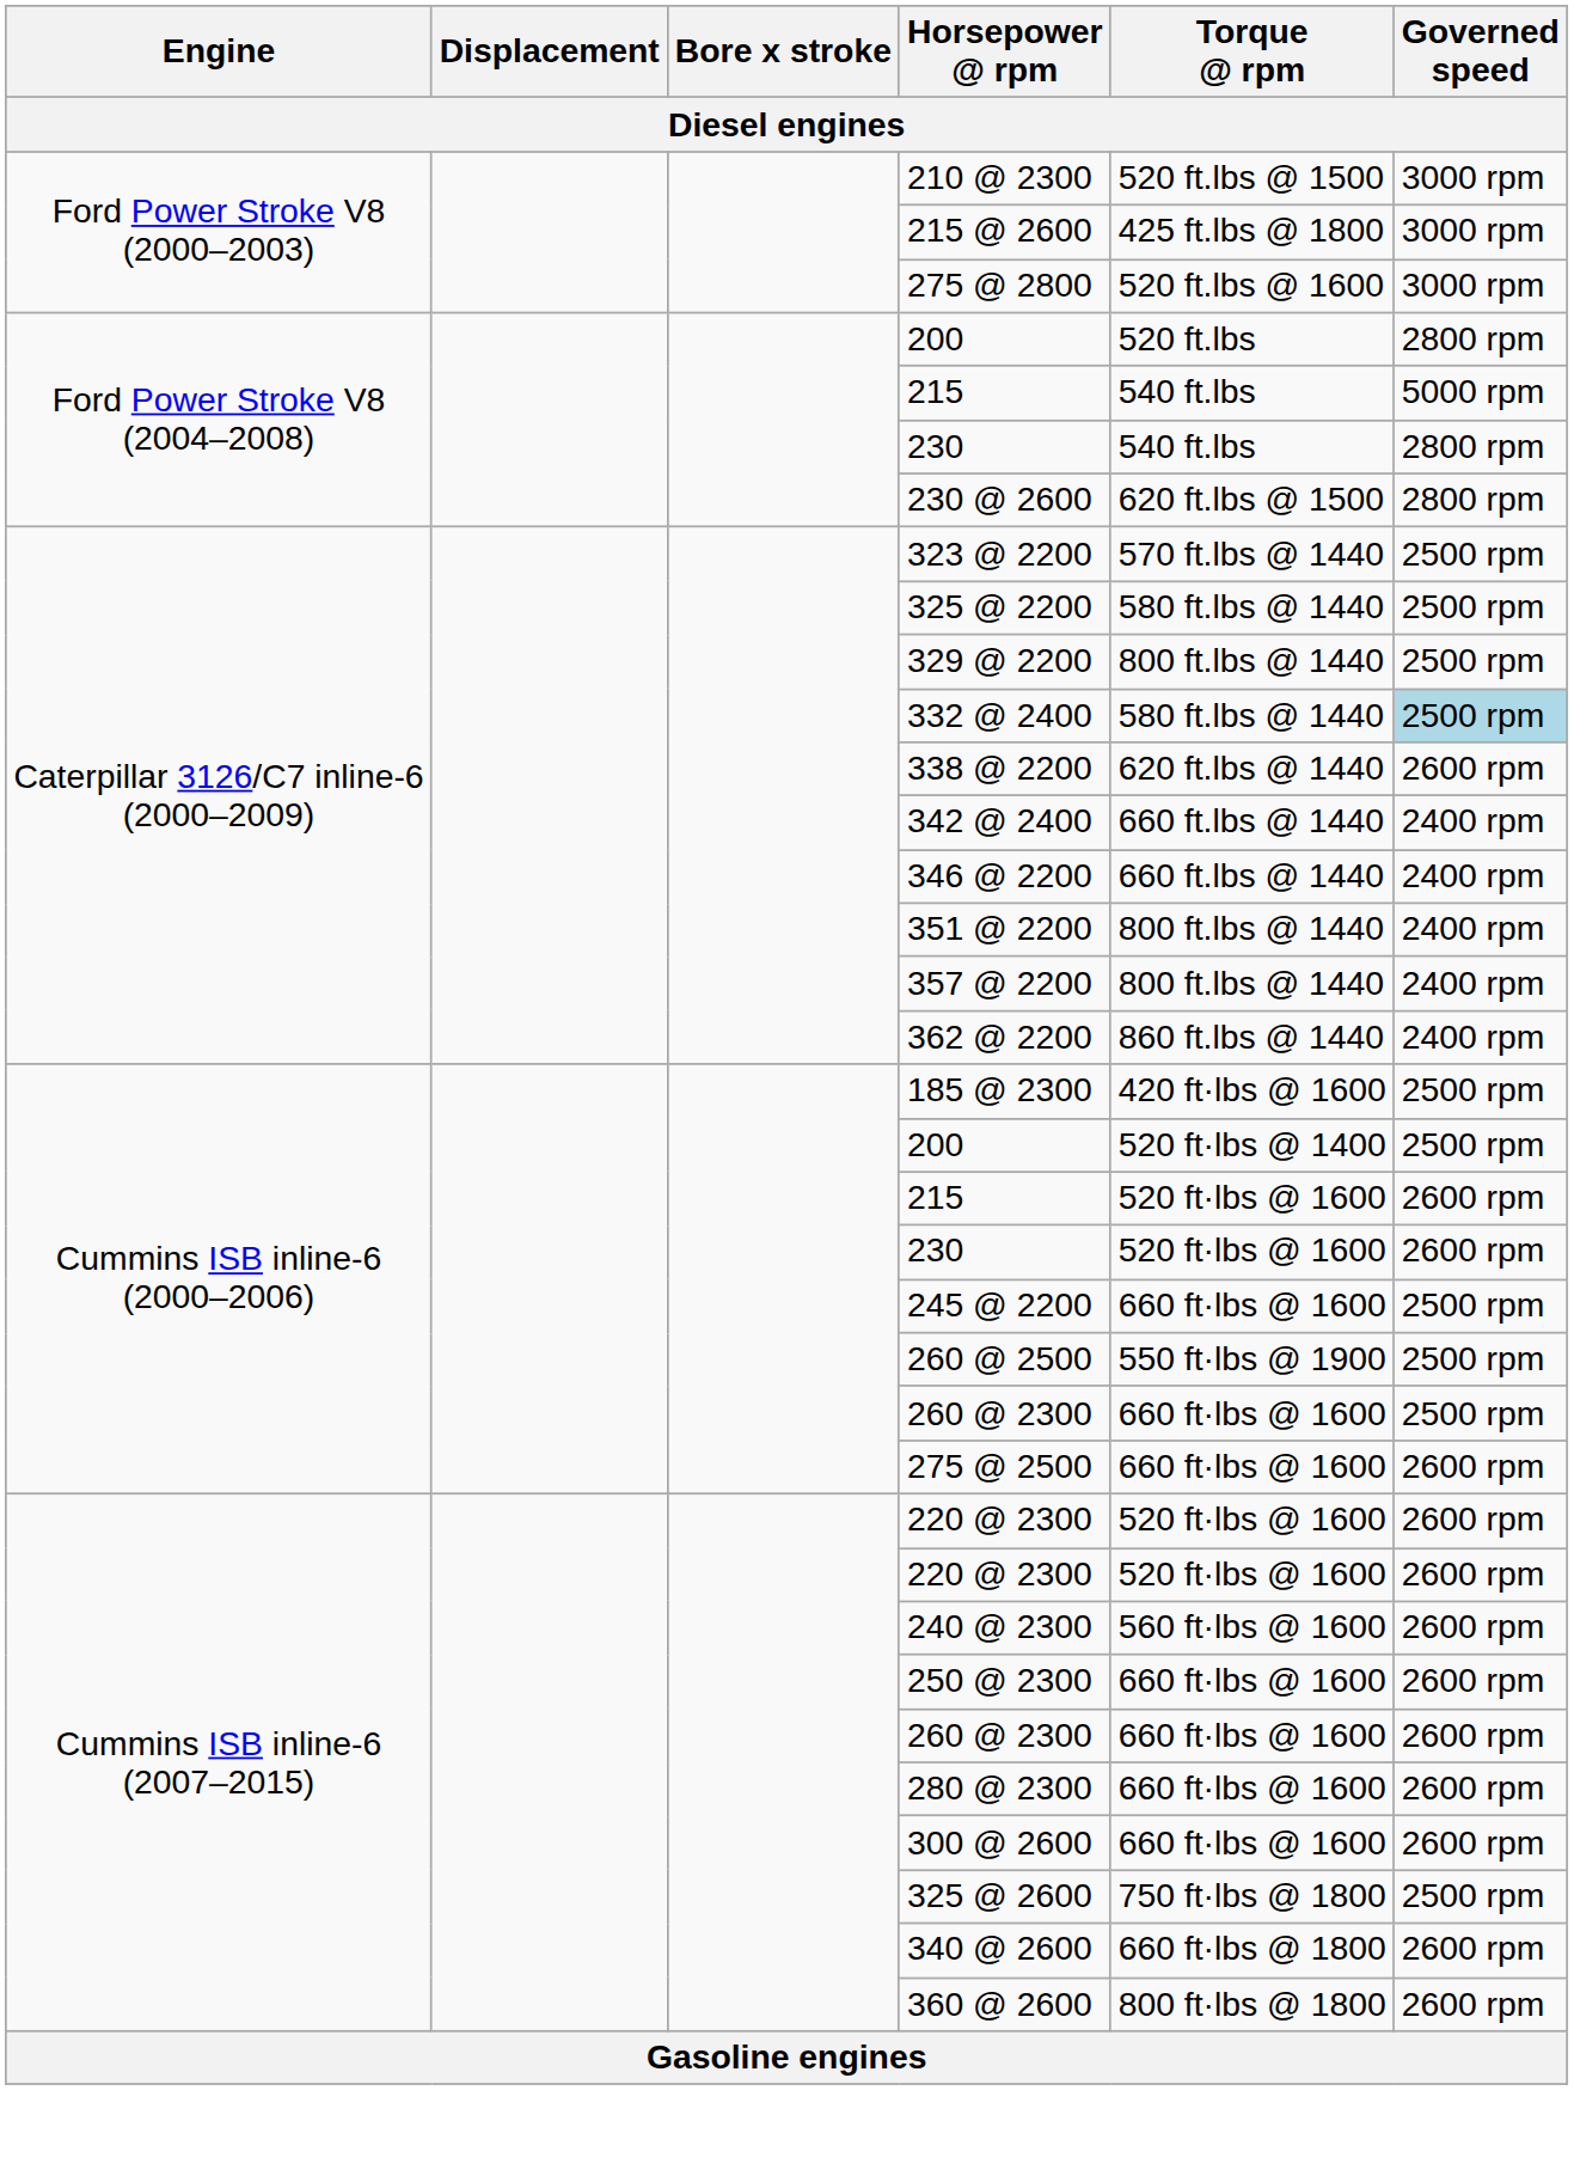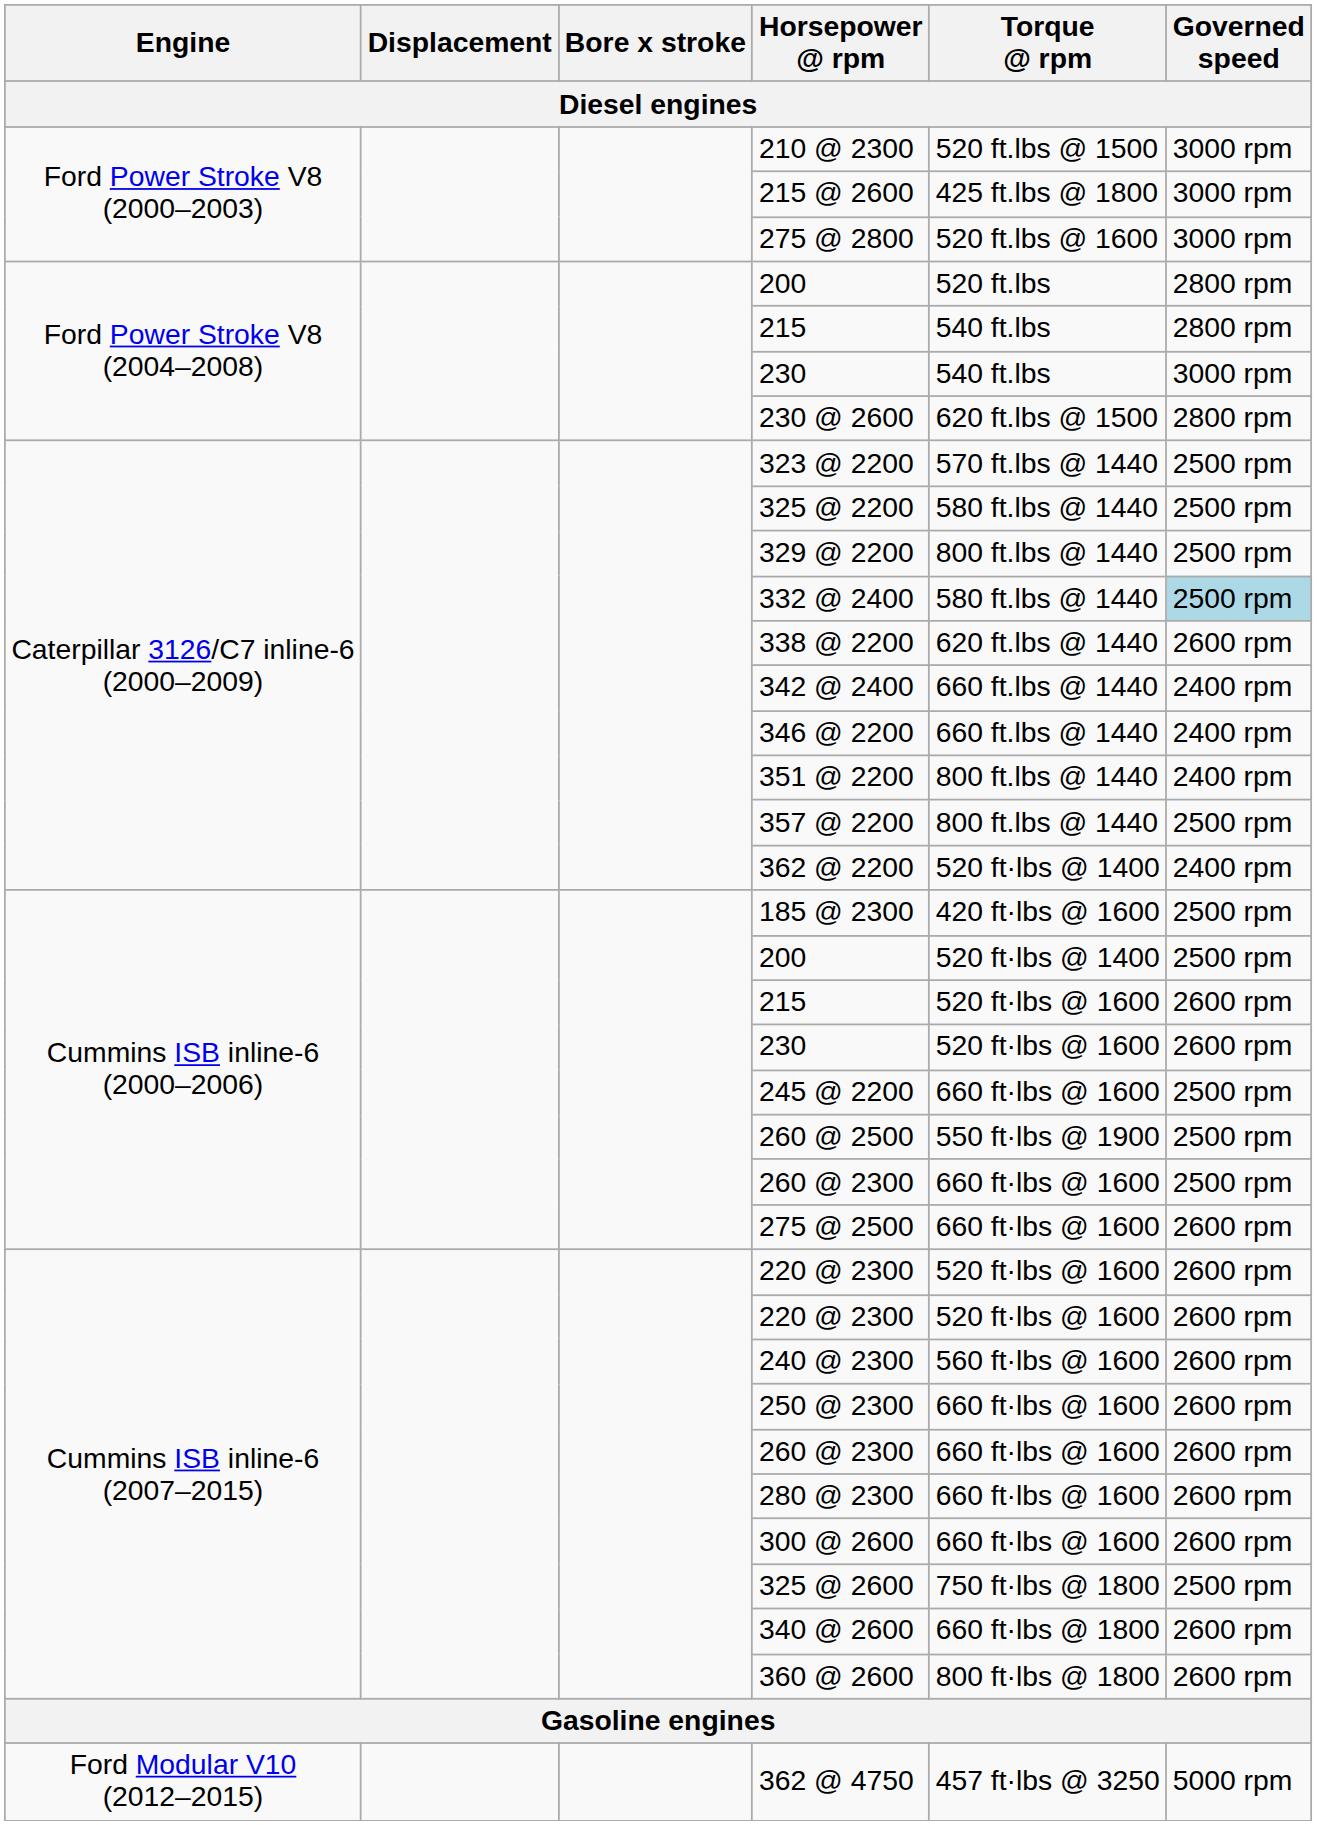Ford Power Stroke V8 (2004–2008) / 215 | Governed speed: 5000 rpm -> 2800 rpm
Ford Power Stroke V8 (2004–2008) / 230 | Governed speed: 2800 rpm -> 3000 rpm
357 @ 2200 | Governed speed: 2400 rpm -> 2500 rpm
362 @ 2200 | Torque @ rpm: 860 ft.lbs @ 1440 -> 520 ft·lbs @ 1400
+ row: Ford Modular V10 (2012–2015) | 362 @ 4750 | 457 ft·lbs @ 3250 | 5000 rpm
